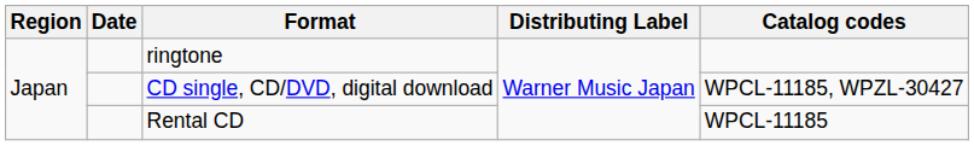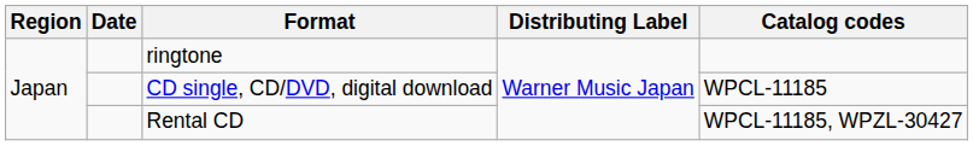CD single, CD/DVD, digital download | Catalog codes: WPCL-11185, WPZL-30427 -> WPCL-11185
Rental CD | Catalog codes: WPCL-11185 -> WPCL-11185, WPZL-30427
